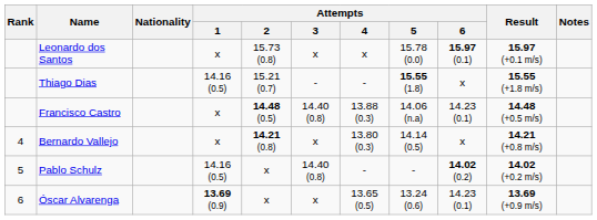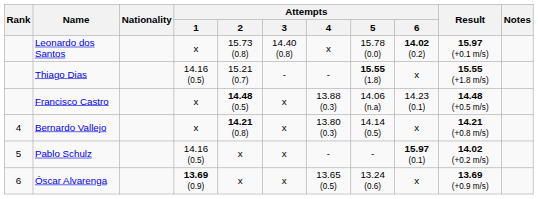Leonardo dos Santos | Attempts / 3: x -> 14.40 (0.8)
Leonardo dos Santos | Attempts / 6: 15.97 (0.1) -> 14.02 (0.2)
Francisco Castro | Attempts / 3: 14.40 (0.8) -> x
Pablo Schulz | Attempts / 3: 14.40 (0.8) -> x
Pablo Schulz | Attempts / 6: 14.02 (0.2) -> 15.97 (0.1)
Óscar Alvarenga | Attempts / 6: 14.23 (0.1) -> x
